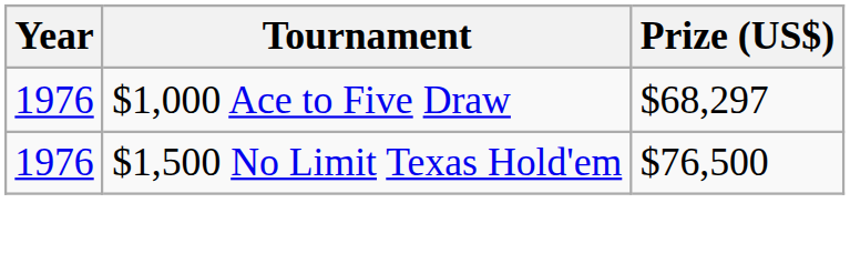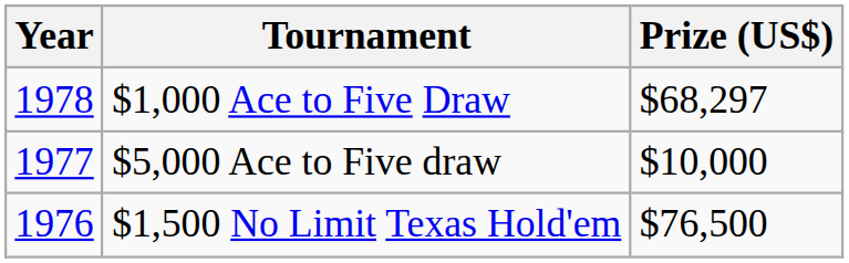$1,000 Ace to Five Draw | Year: 1976 -> 1978
+ row: 1977 | $5,000 Ace to Five draw | $10,000
